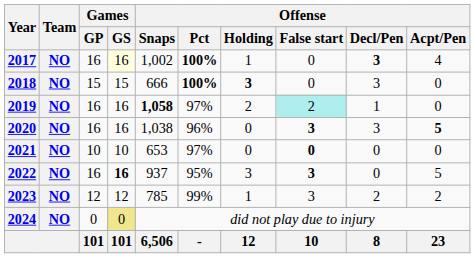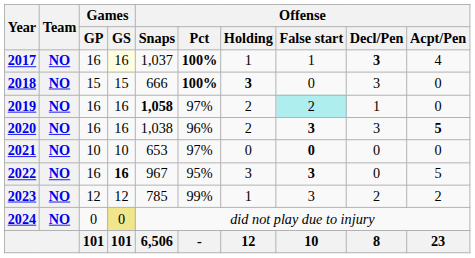2017 | Offense / Snaps: 1,002 -> 1,037
2017 | Offense / False start: 0 -> 1
2020 | Offense / Holding: 0 -> 2
2022 | Offense / Snaps: 937 -> 967
